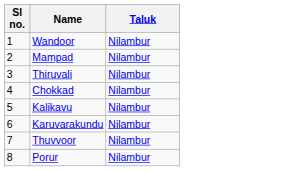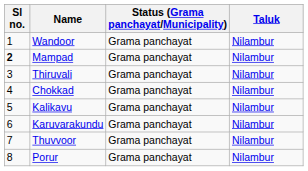+ column: Status (Grama panchayat/Municipality) | Grama panchayat | Grama panchayat | Grama panchayat | Grama panchayat | Grama panchayat | Grama panchayat | Grama panchayat | Grama panchayat
Mampad | Sl no.: normal -> bold
